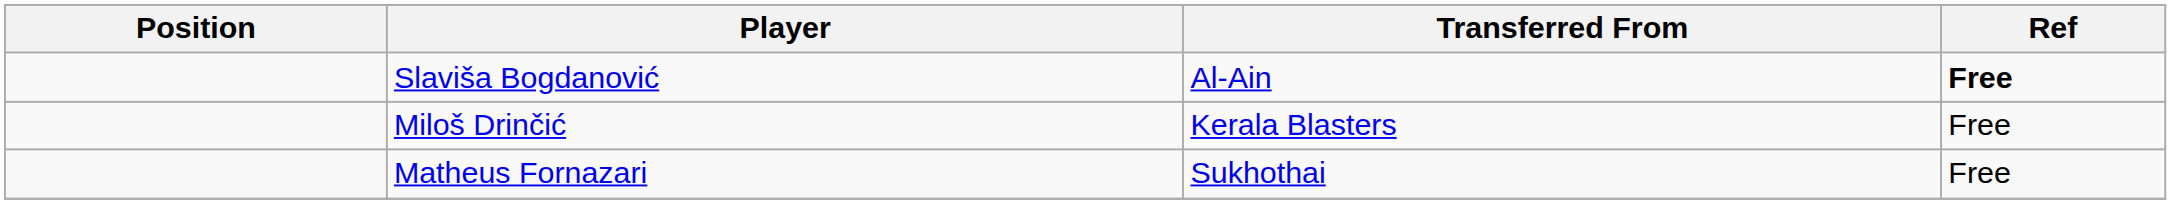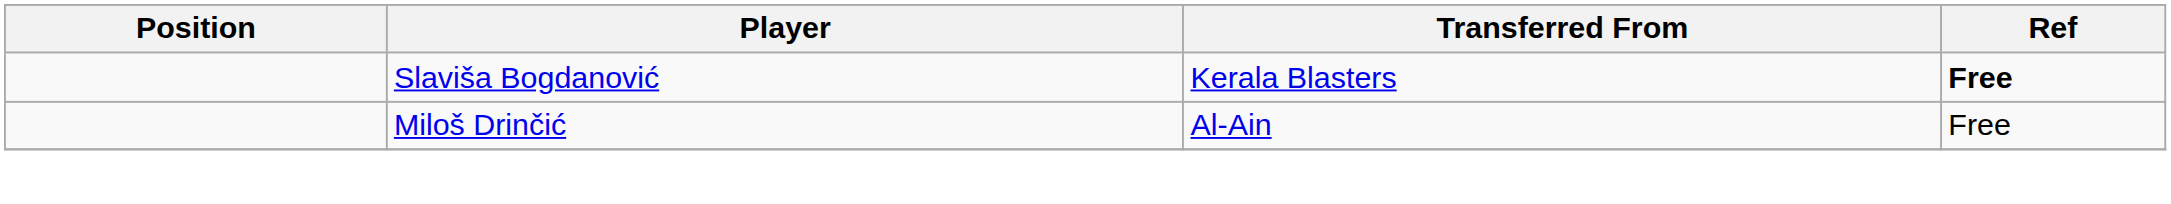Slaviša Bogdanović | Transferred From: Al-Ain -> Kerala Blasters
Miloš Drinčić | Transferred From: Kerala Blasters -> Al-Ain
- row: Matheus Fornazari | Sukhothai | Free
